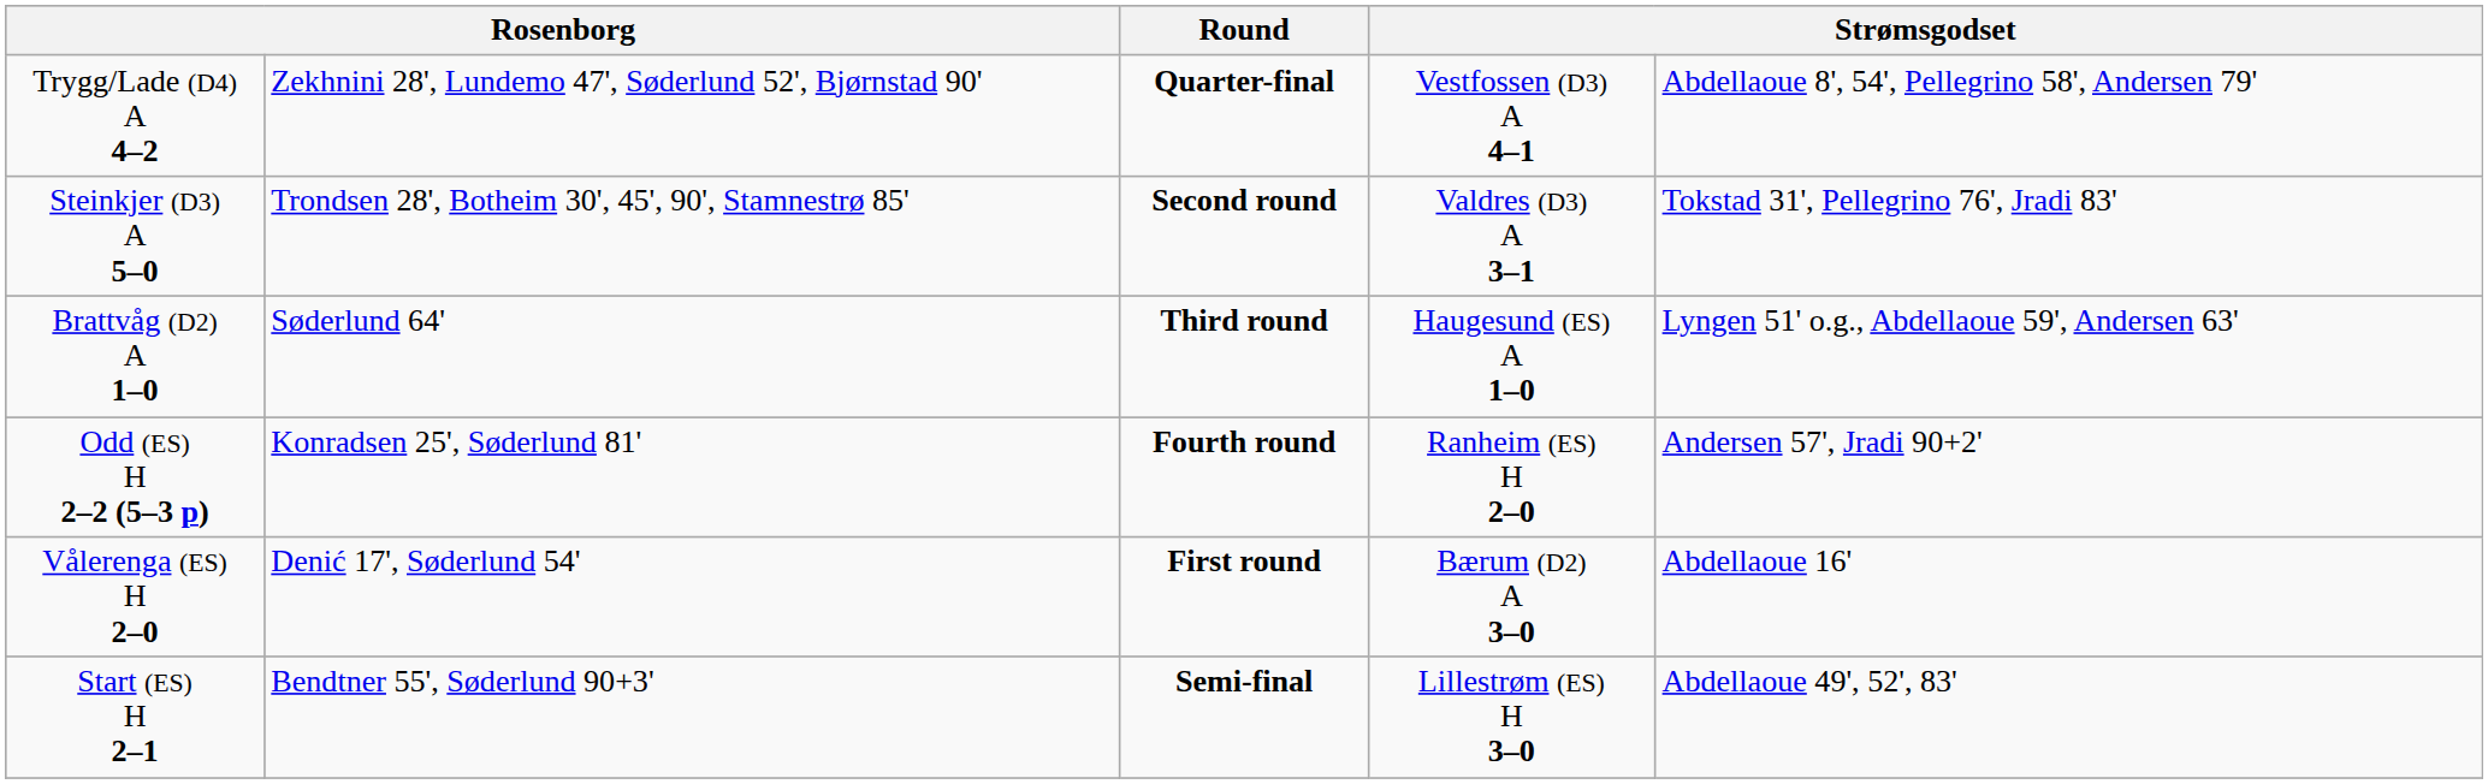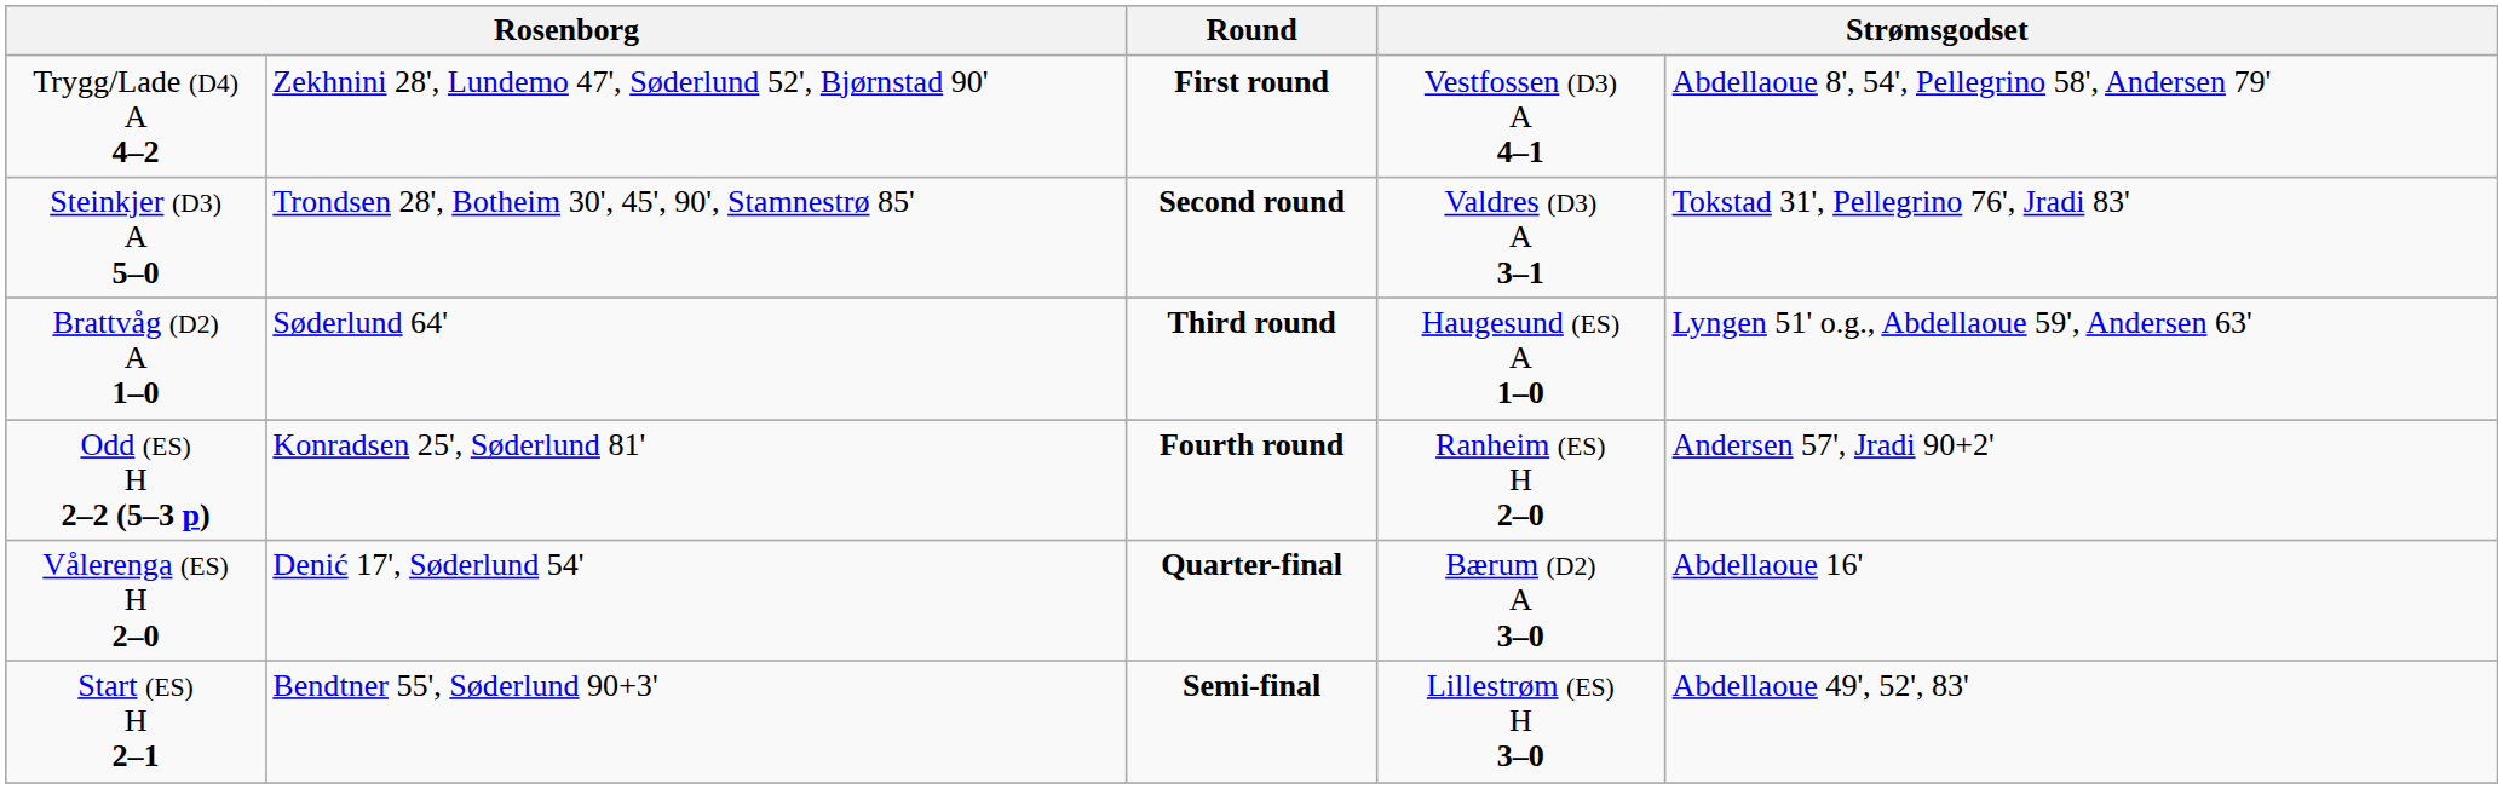Trygg/Lade (D4) A 4–2 | Round: Quarter-final -> First round
Vålerenga (ES) H 2–0 | Round: First round -> Quarter-final
